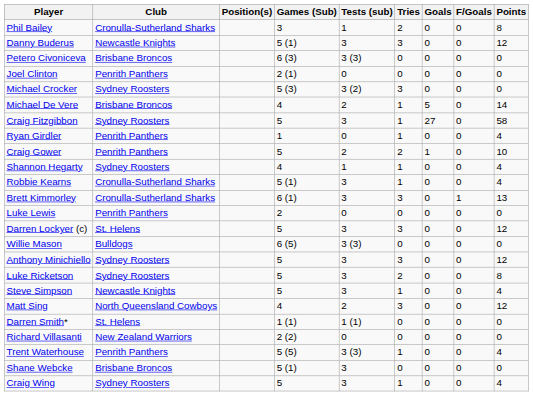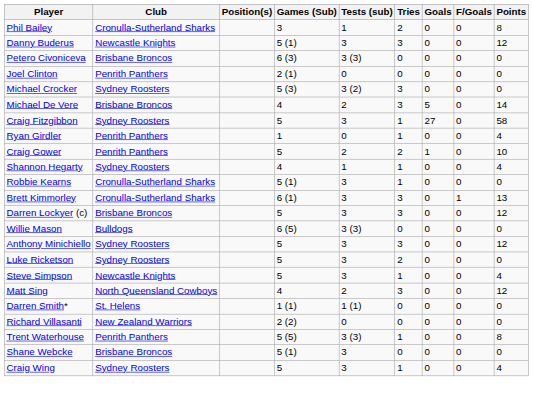Michael De Vere | Tries: 1 -> 3
Robbie Kearns | Points: 4 -> 0
- row: Luke Lewis | Penrith Panthers | 2 | 0 | 0 | 0 | 0 | 0
Darren Lockyer (c) | Club: St. Helens -> Brisbane Broncos
Luke Ricketson | Points: 8 -> 0
Trent Waterhouse | Points: 4 -> 8
